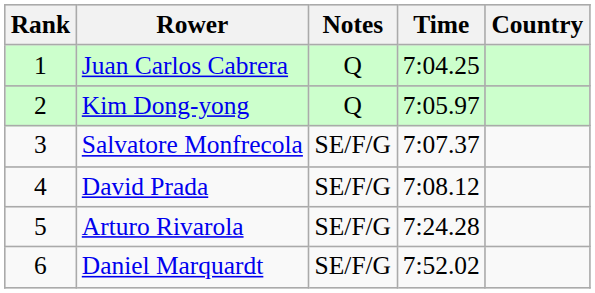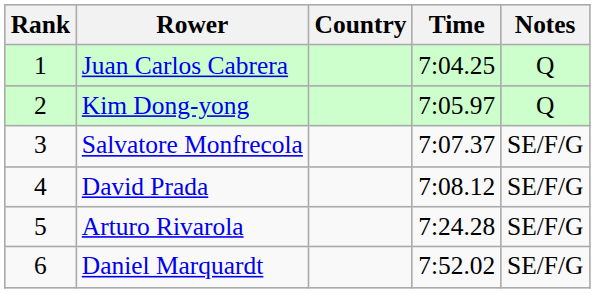columns swapped: Country <-> Notes
